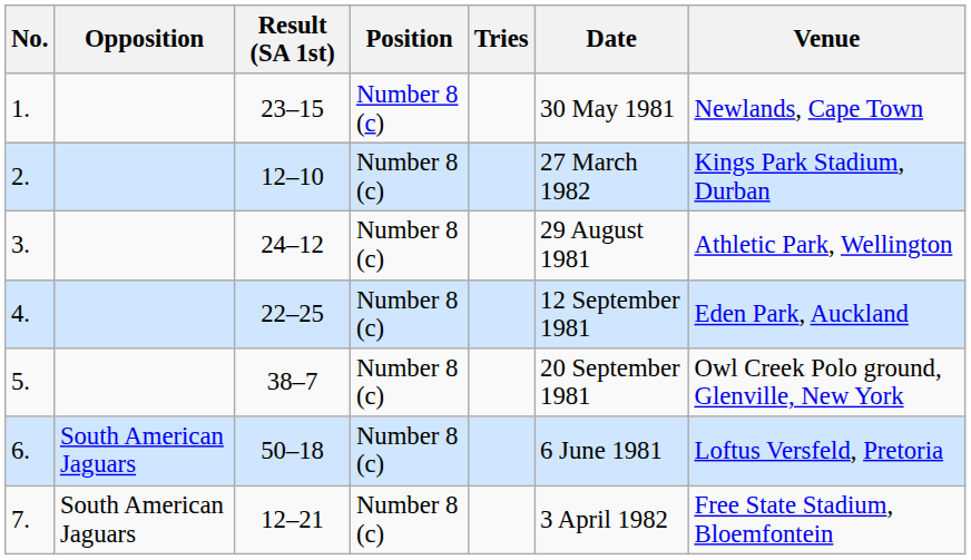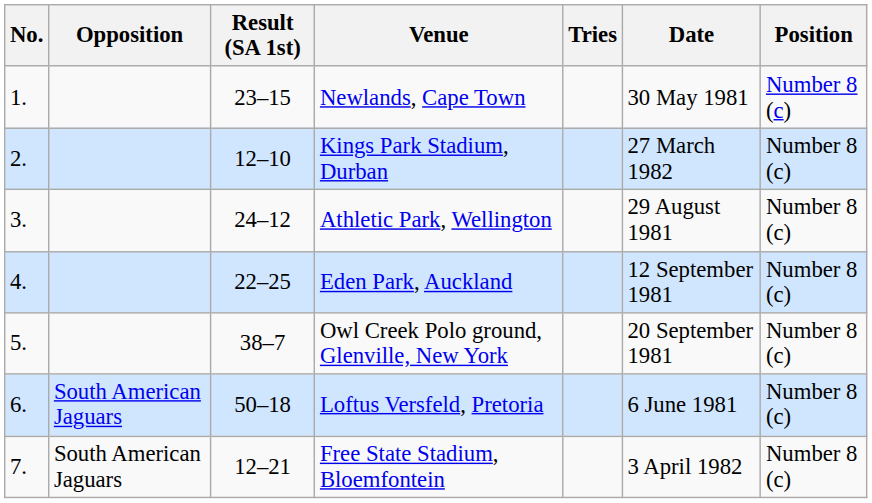columns swapped: Position <-> Venue
